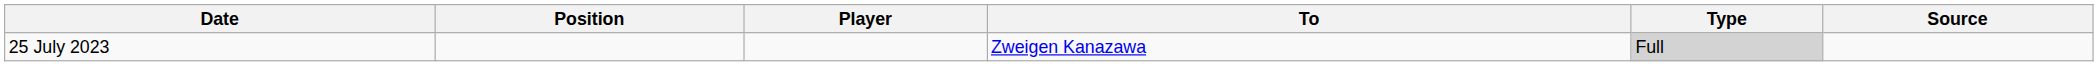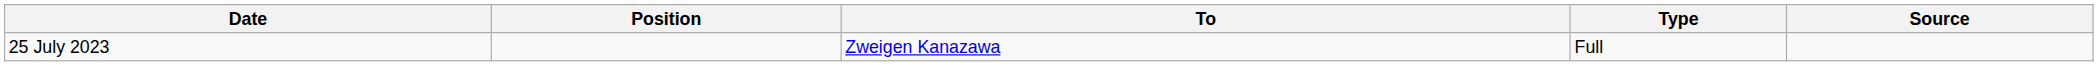- column: Player
25 July 2023 | Type: lightgrey background -> no background
